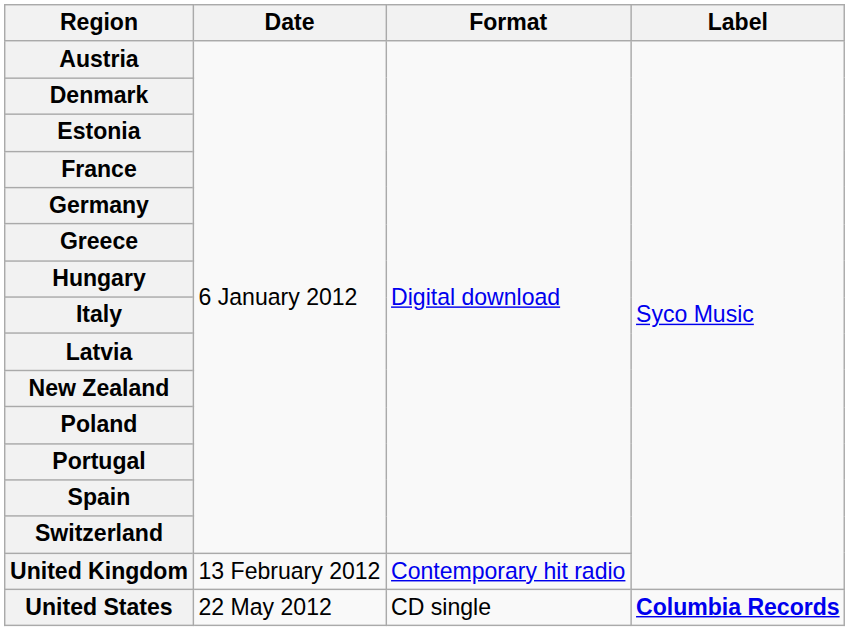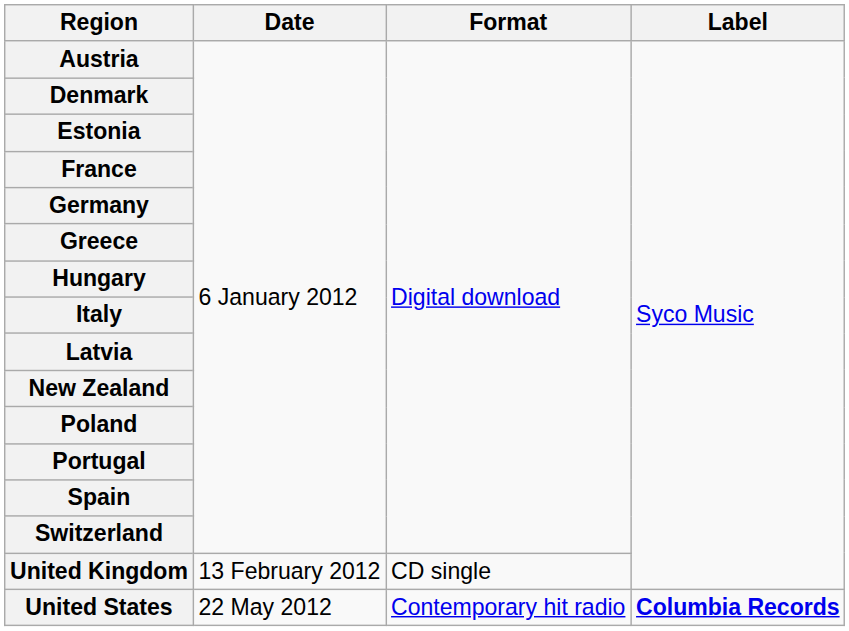United Kingdom | Format: Contemporary hit radio -> CD single
United States | Format: CD single -> Contemporary hit radio
